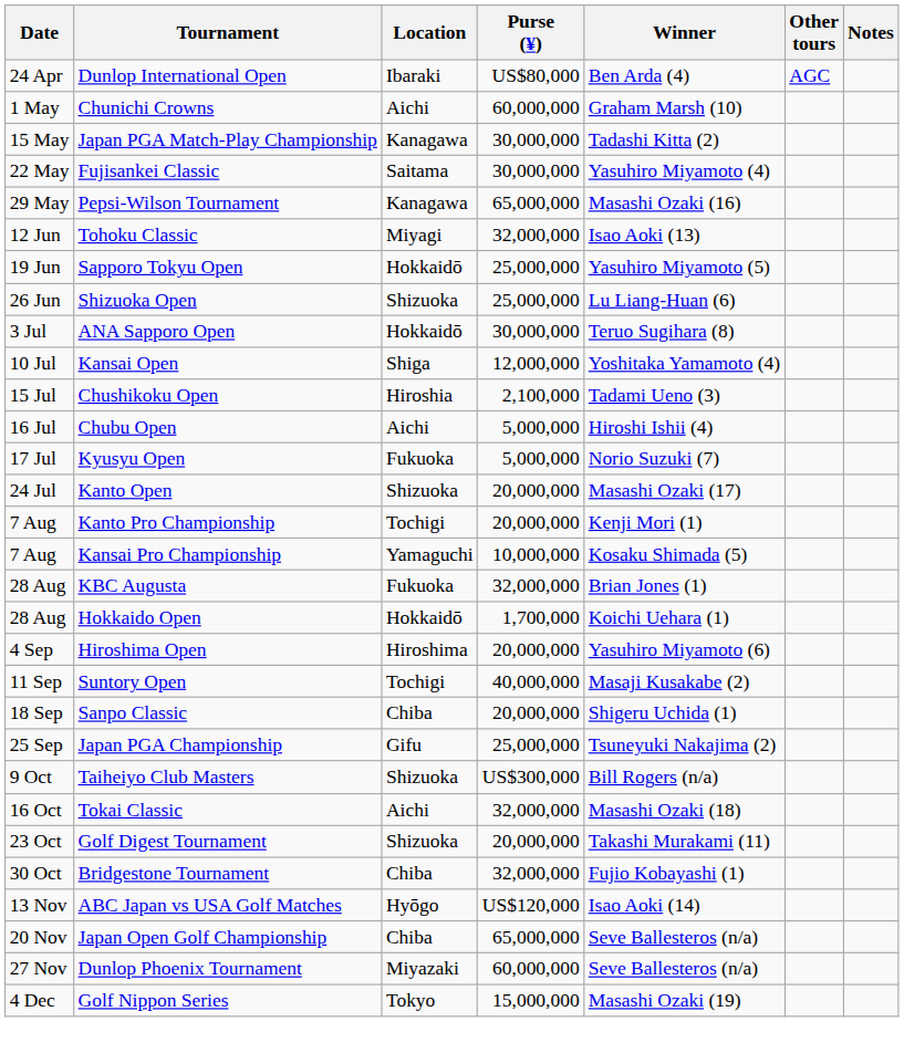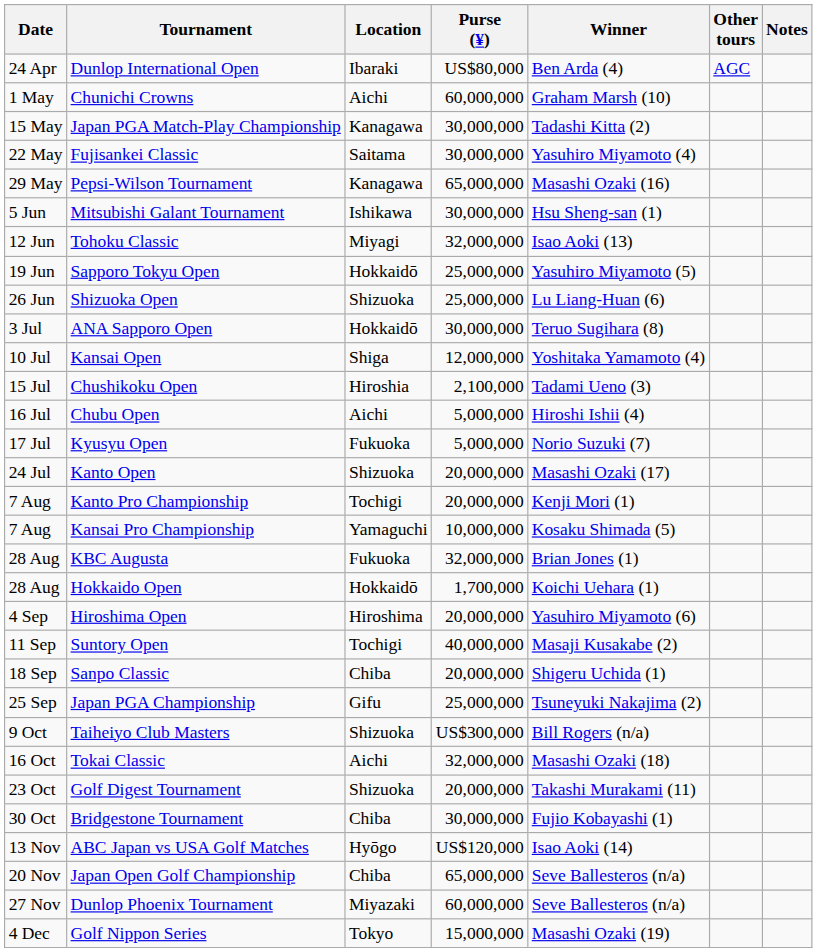+ row: 5 Jun | Mitsubishi Galant Tournament | Ishikawa | 30,000,000 | Hsu Sheng-san (1)
Bridgestone Tournament | Purse (¥): 32,000,000 -> 30,000,000
